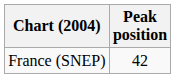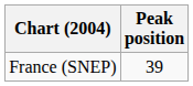France (SNEP) | Peak position: 42 -> 39
